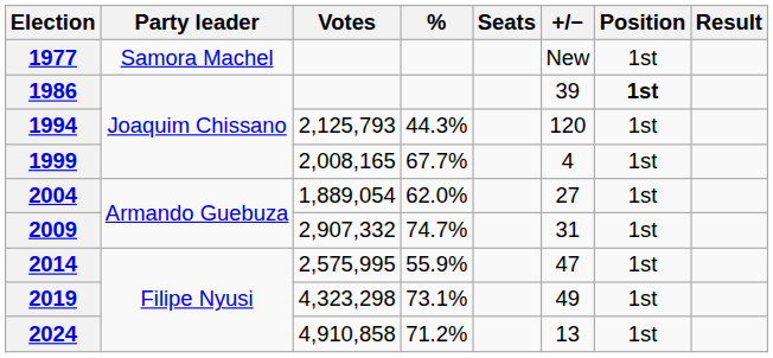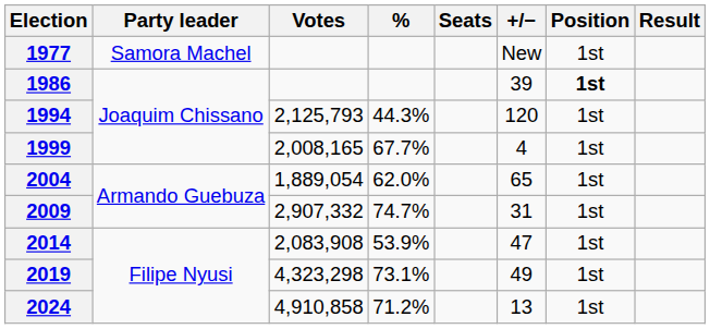2004 | +/−: 27 -> 65
2014 | Votes: 2,575,995 -> 2,083,908
2014 | %: 55.9% -> 53.9%
